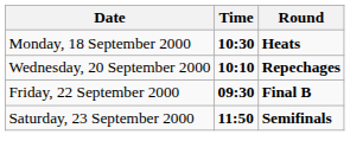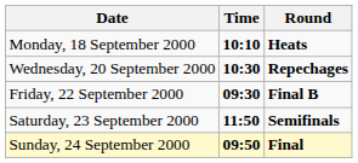Monday, 18 September 2000 | Time: 10:30 -> 10:10
Wednesday, 20 September 2000 | Time: 10:10 -> 10:30
+ row: Sunday, 24 September 2000 | 09:50 | Final
